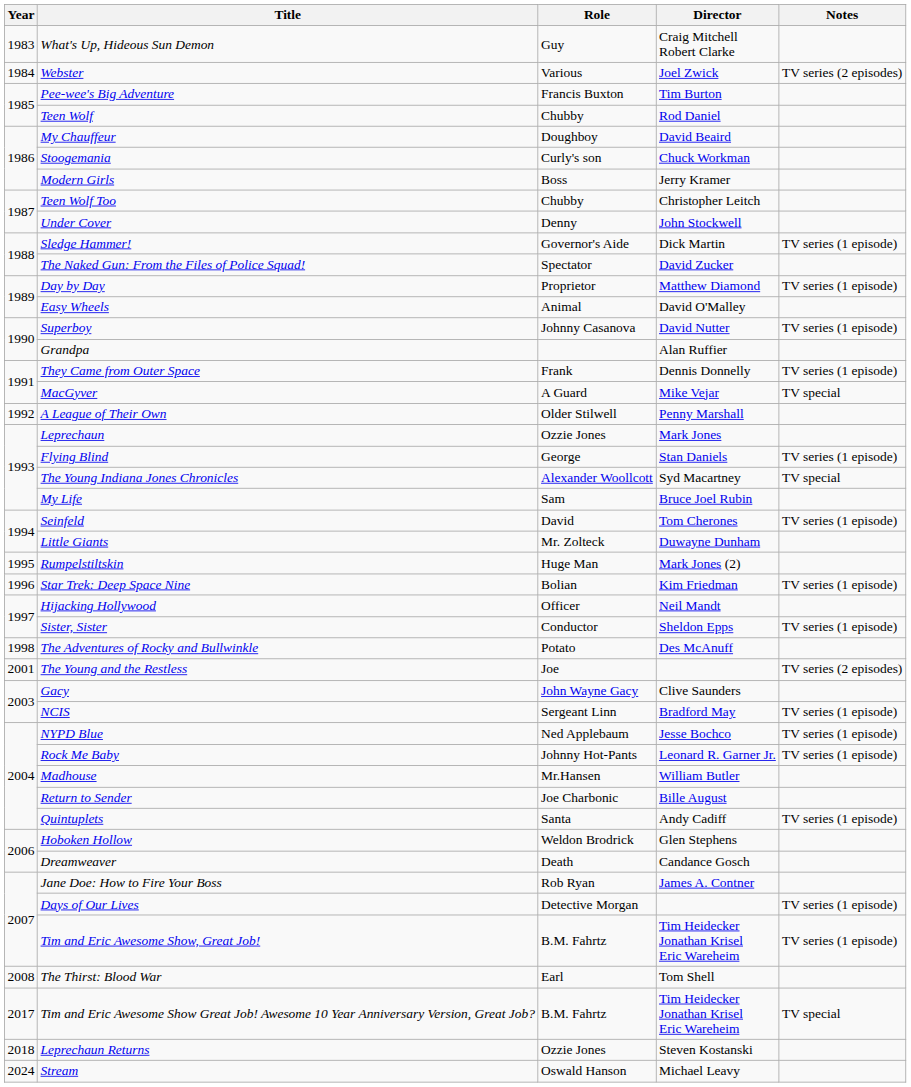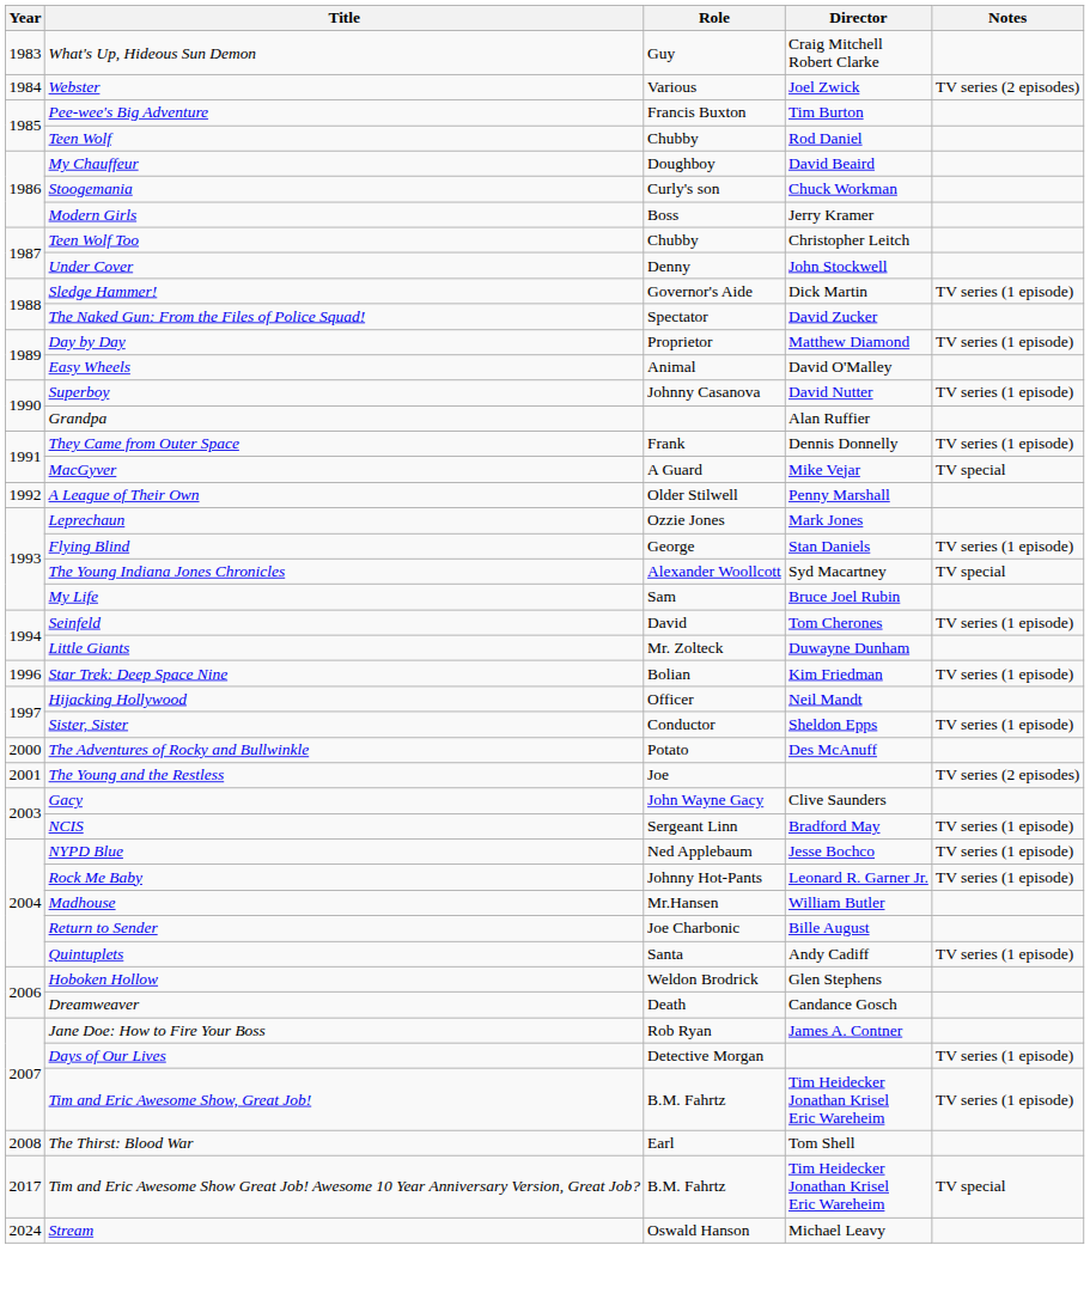- row: 1995 | Rumpelstiltskin | Huge Man | Mark Jones (2)
The Adventures of Rocky and Bullwinkle | Year: 1998 -> 2000
- row: 2018 | Leprechaun Returns | Ozzie Jones | Steven Kostanski
